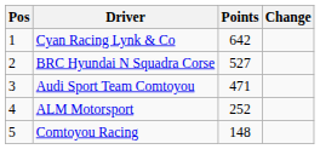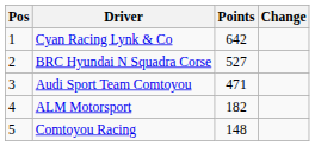ALM Motorsport | Points: 252 -> 182
